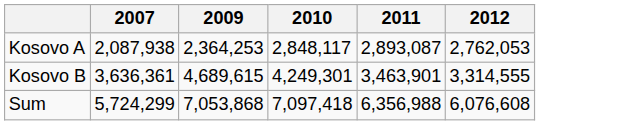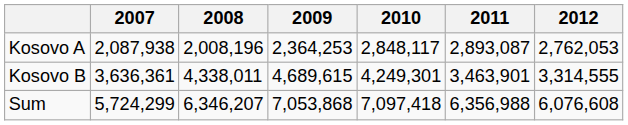+ column: 2008 | 2,008,196 | 4,338,011 | 6,346,207
